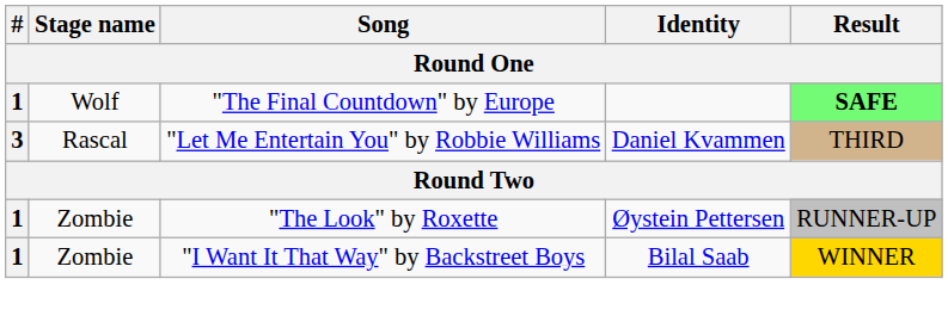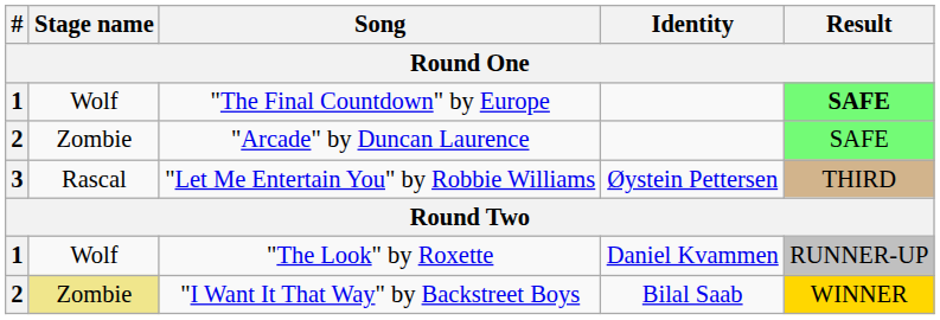+ row: 2 | Zombie | "Arcade" by Duncan Laurence | SAFE
"Let Me Entertain You" by Robbie Williams | Identity: Daniel Kvammen -> Øystein Pettersen
"The Look" by Roxette | Stage name: Zombie -> Wolf
"The Look" by Roxette | Identity: Øystein Pettersen -> Daniel Kvammen
"I Want It That Way" by Backstreet Boys | #: 1 -> 2
"I Want It That Way" by Backstreet Boys | Stage name: no background -> khaki background
